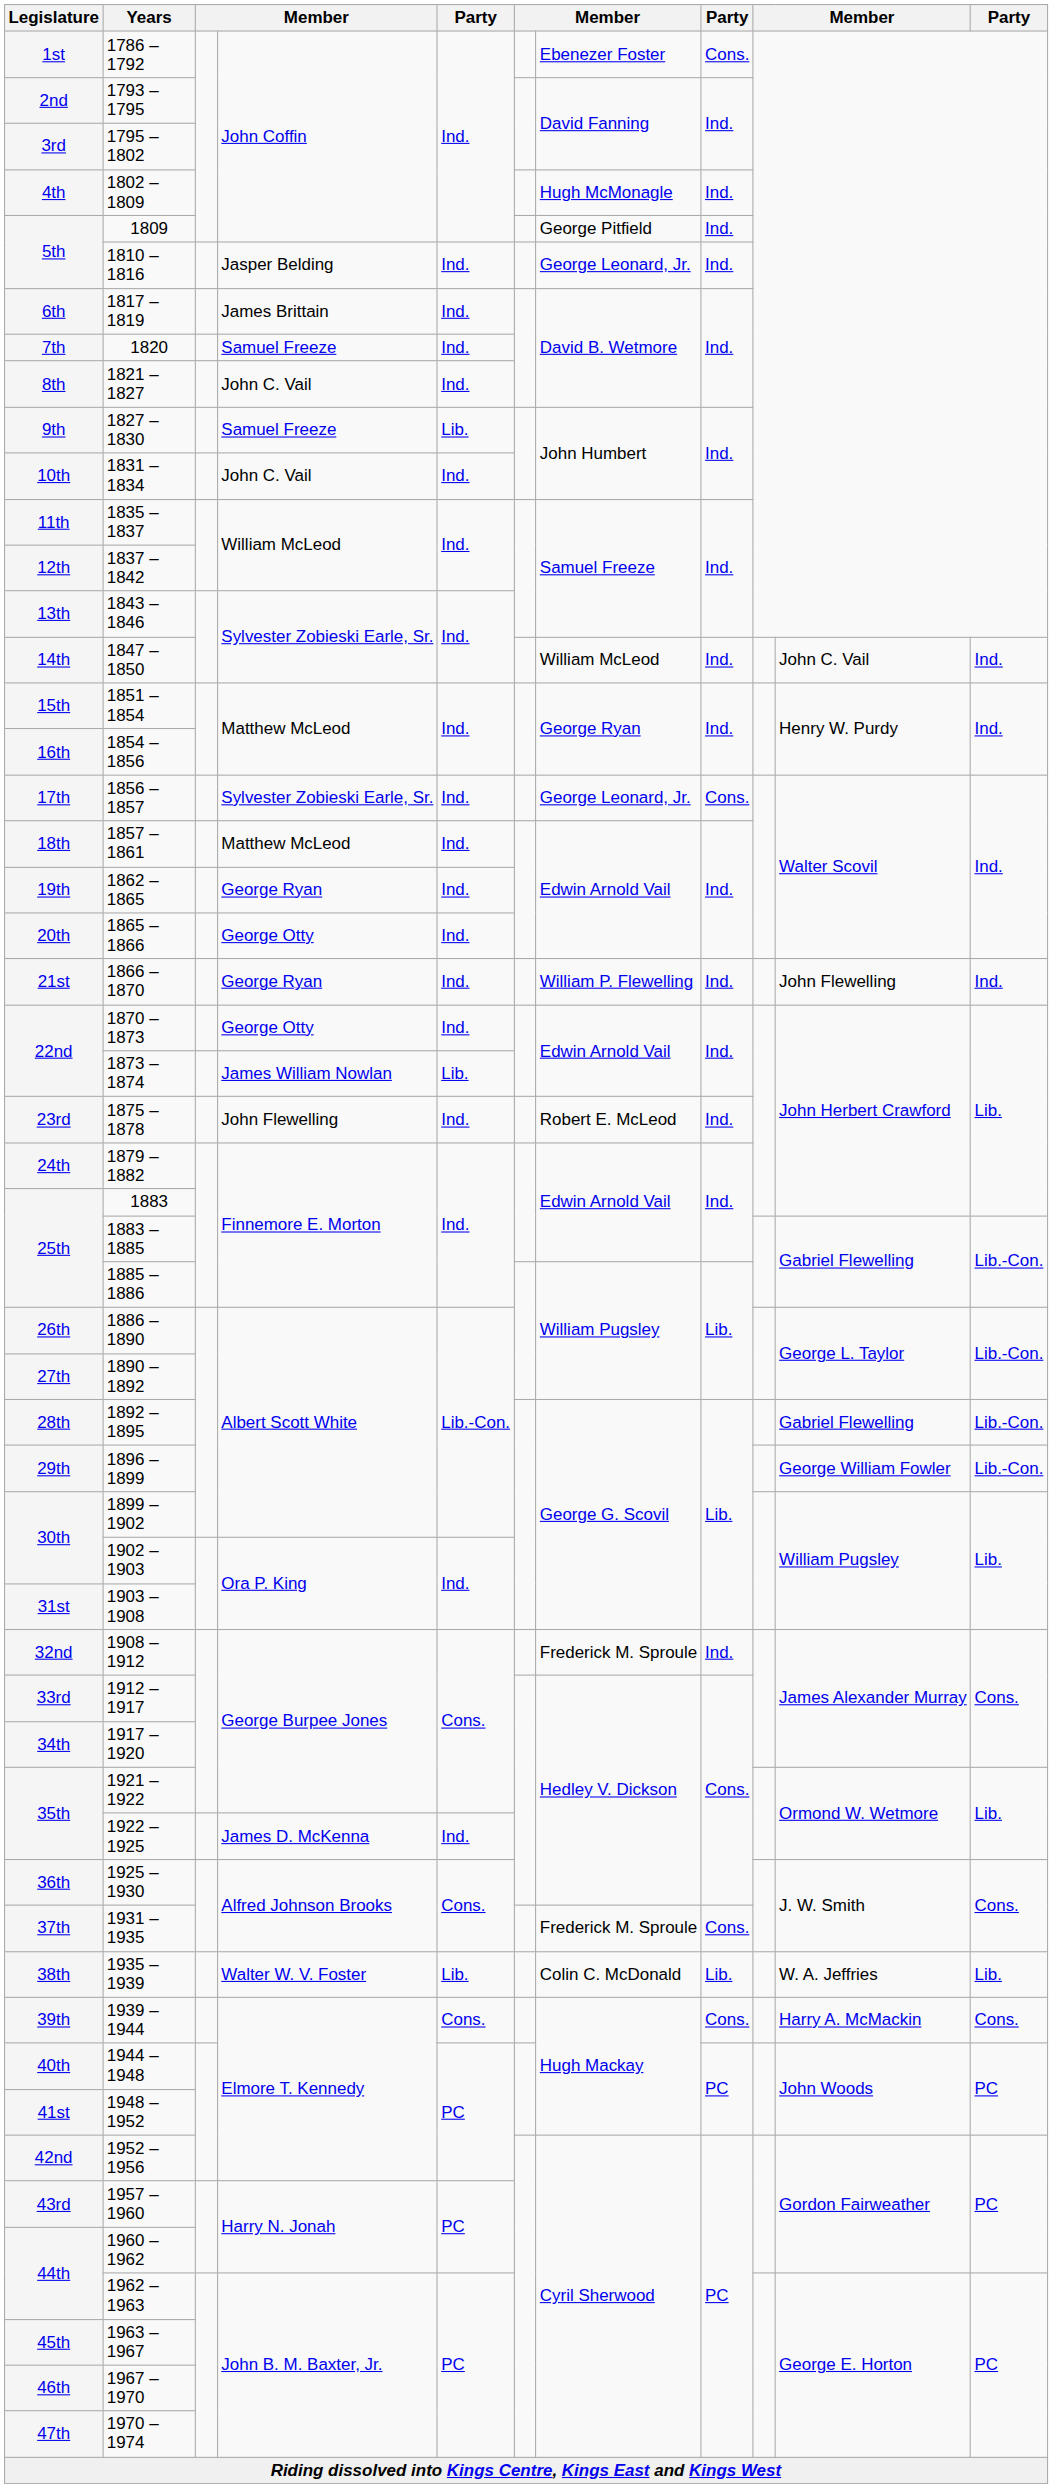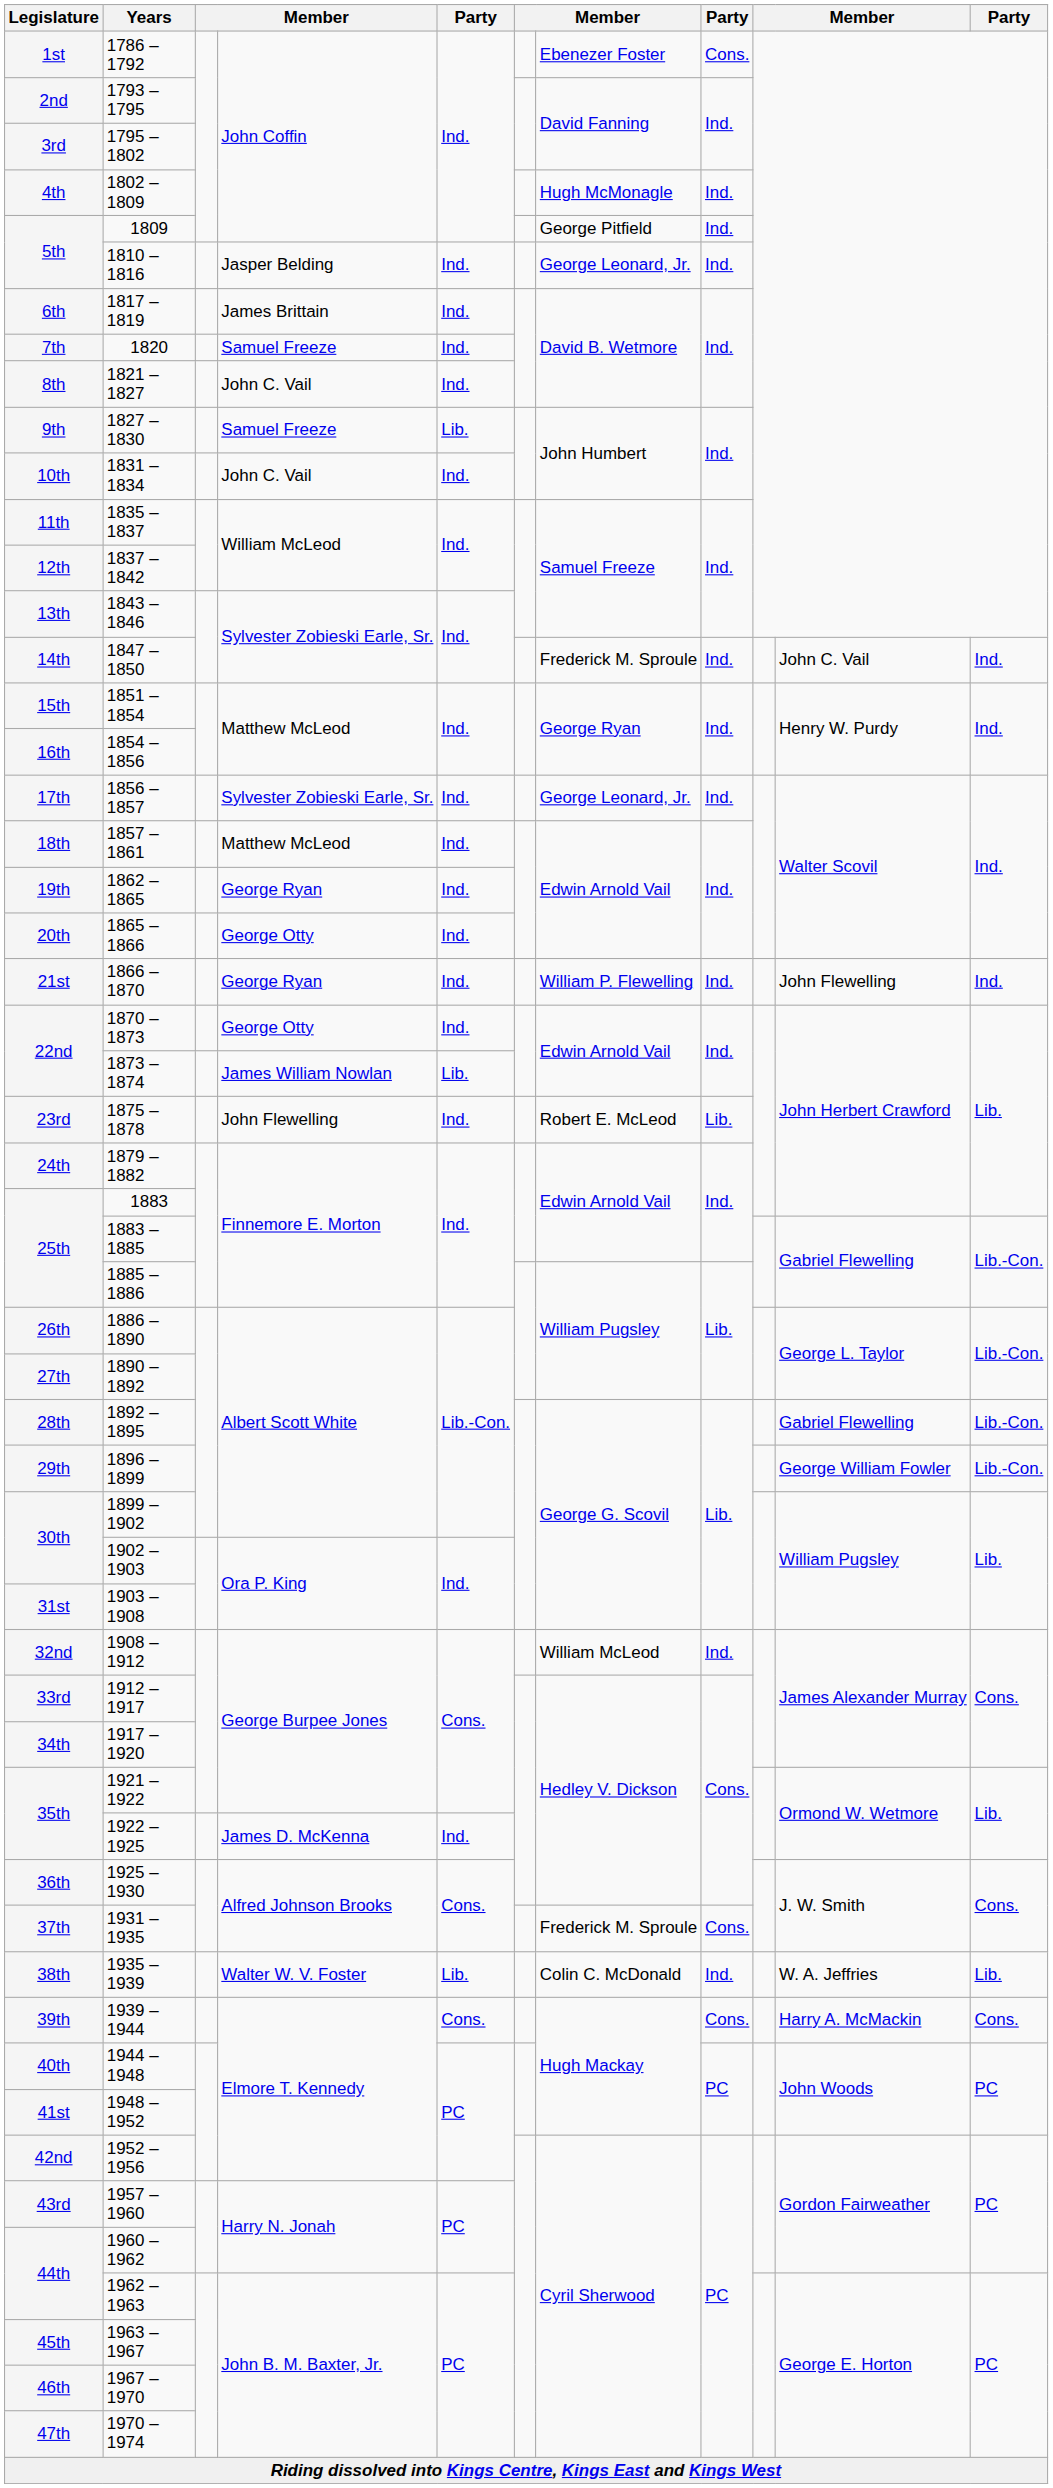1847 – 1850 | column 7: William McLeod -> Frederick M. Sproule
1856 – 1857 | column 8: Cons. -> Ind.
1875 – 1878 | column 8: Ind. -> Lib.
1908 – 1912 | column 7: Frederick M. Sproule -> William McLeod
1935 – 1939 | column 8: Lib. -> Ind.
